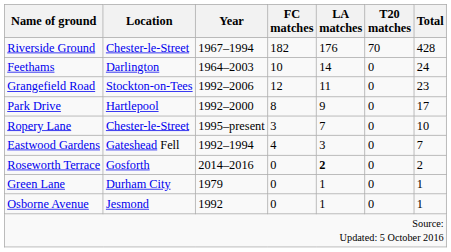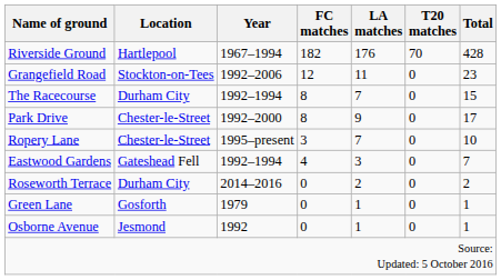Riverside Ground | Location: Chester-le-Street -> Hartlepool
- row: Feethams | Darlington | 1964–2003 | 10 | 14 | 0 | 24
+ row: The Racecourse | Durham City | 1992–1994 | 8 | 7 | 0 | 15
Park Drive | Location: Hartlepool -> Chester-le-Street
Roseworth Terrace | Location: Gosforth -> Durham City
Roseworth Terrace | LA matches: bold -> normal
Green Lane | Location: Durham City -> Gosforth
